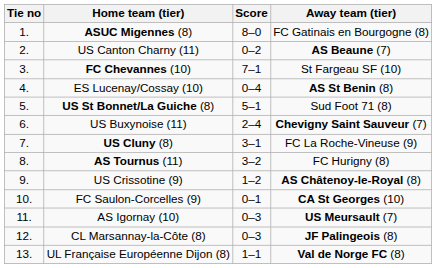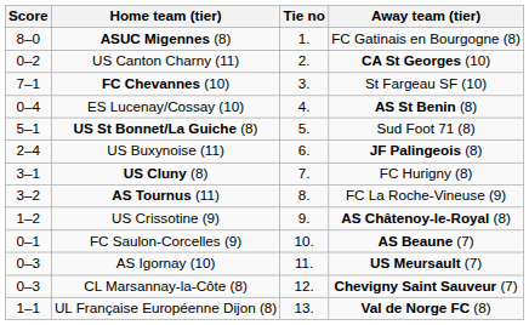columns swapped: Tie no <-> Score
US Canton Charny (11) | Away team (tier): AS Beaune (7) -> CA St Georges (10)
US Buxynoise (11) | Away team (tier): Chevigny Saint Sauveur (7) -> JF Palingeois (8)
US Cluny (8) | Away team (tier): FC La Roche-Vineuse (9) -> FC Hurigny (8)
AS Tournus (11) | Away team (tier): FC Hurigny (8) -> FC La Roche-Vineuse (9)
FC Saulon-Corcelles (9) | Away team (tier): CA St Georges (10) -> AS Beaune (7)
CL Marsannay-la-Côte (8) | Away team (tier): JF Palingeois (8) -> Chevigny Saint Sauveur (7)
